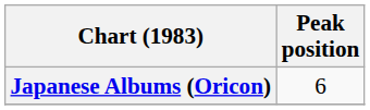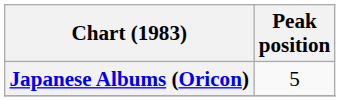Japanese Albums (Oricon) | Peak position: 6 -> 5
